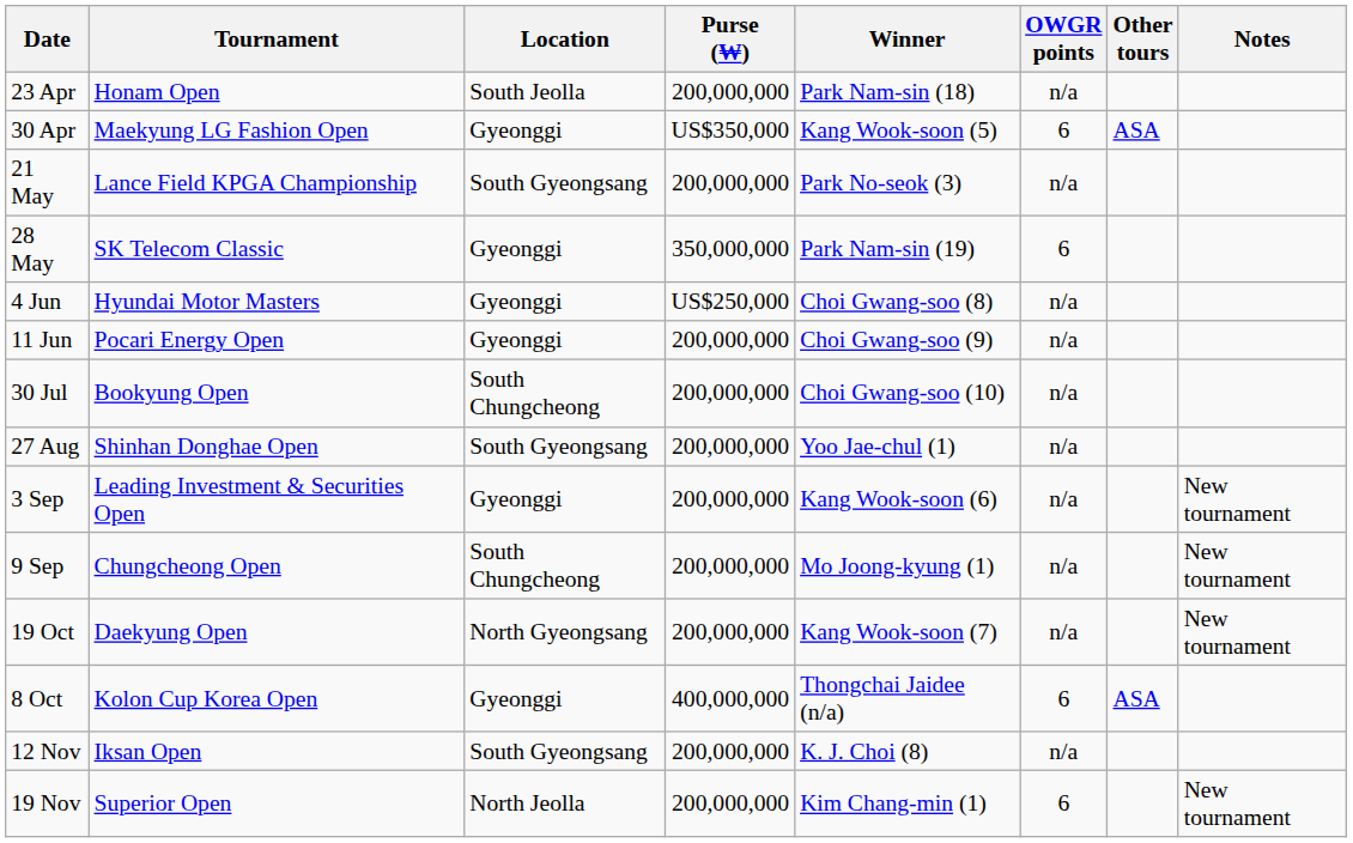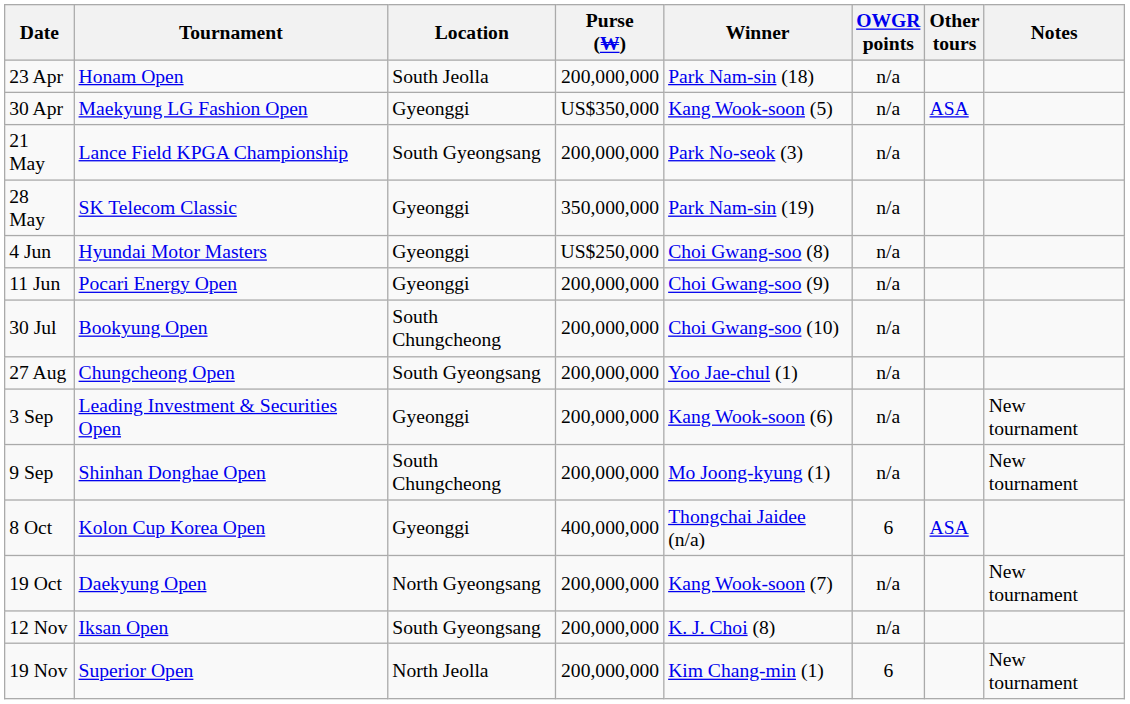30 Apr | OWGR points: 6 -> n/a
28 May | OWGR points: 6 -> n/a
27 Aug | Tournament: Shinhan Donghae Open -> Chungcheong Open
9 Sep | Tournament: Chungcheong Open -> Shinhan Donghae Open
rows swapped: 8 Oct <-> 19 Oct
